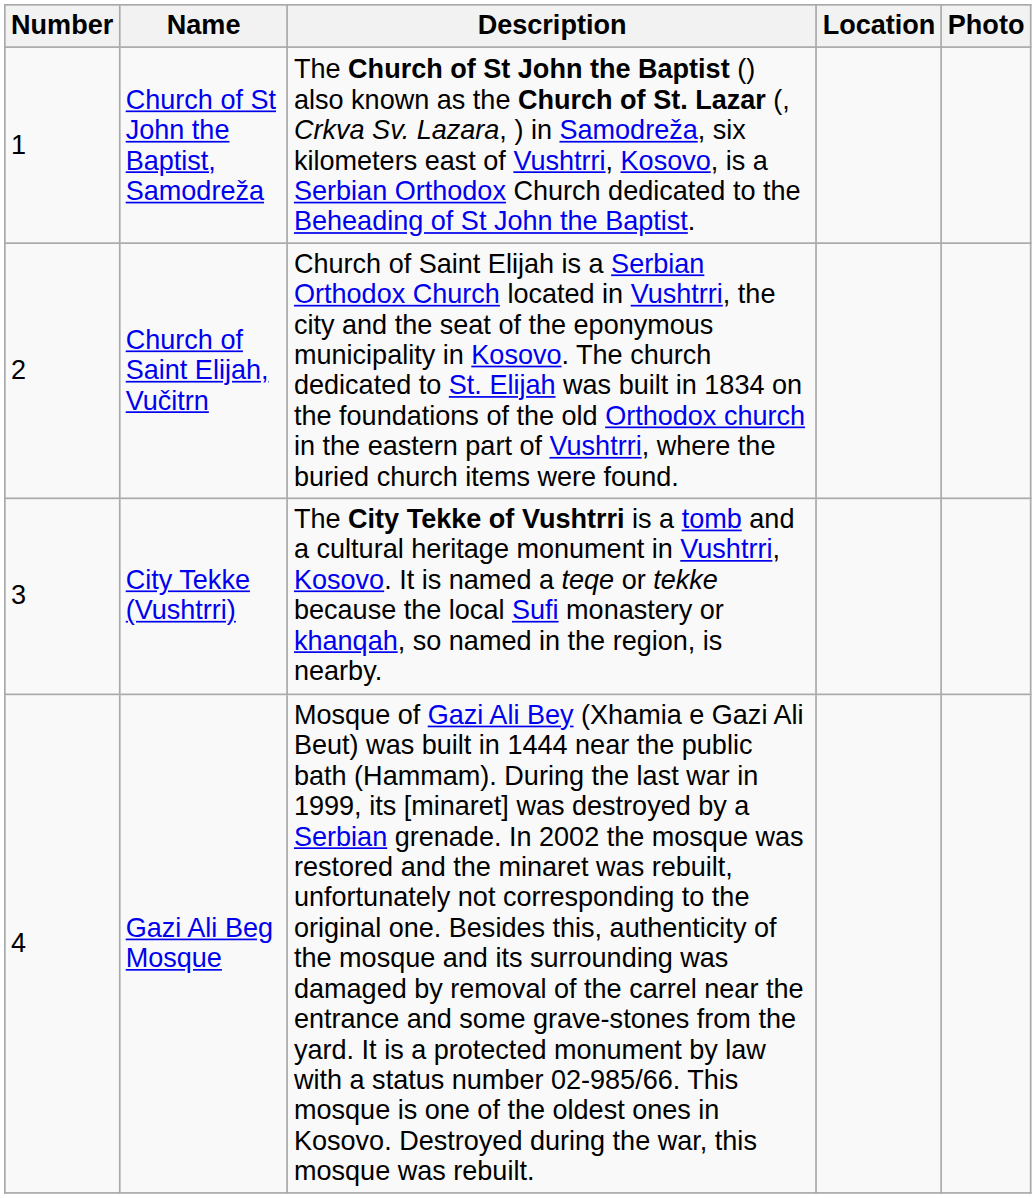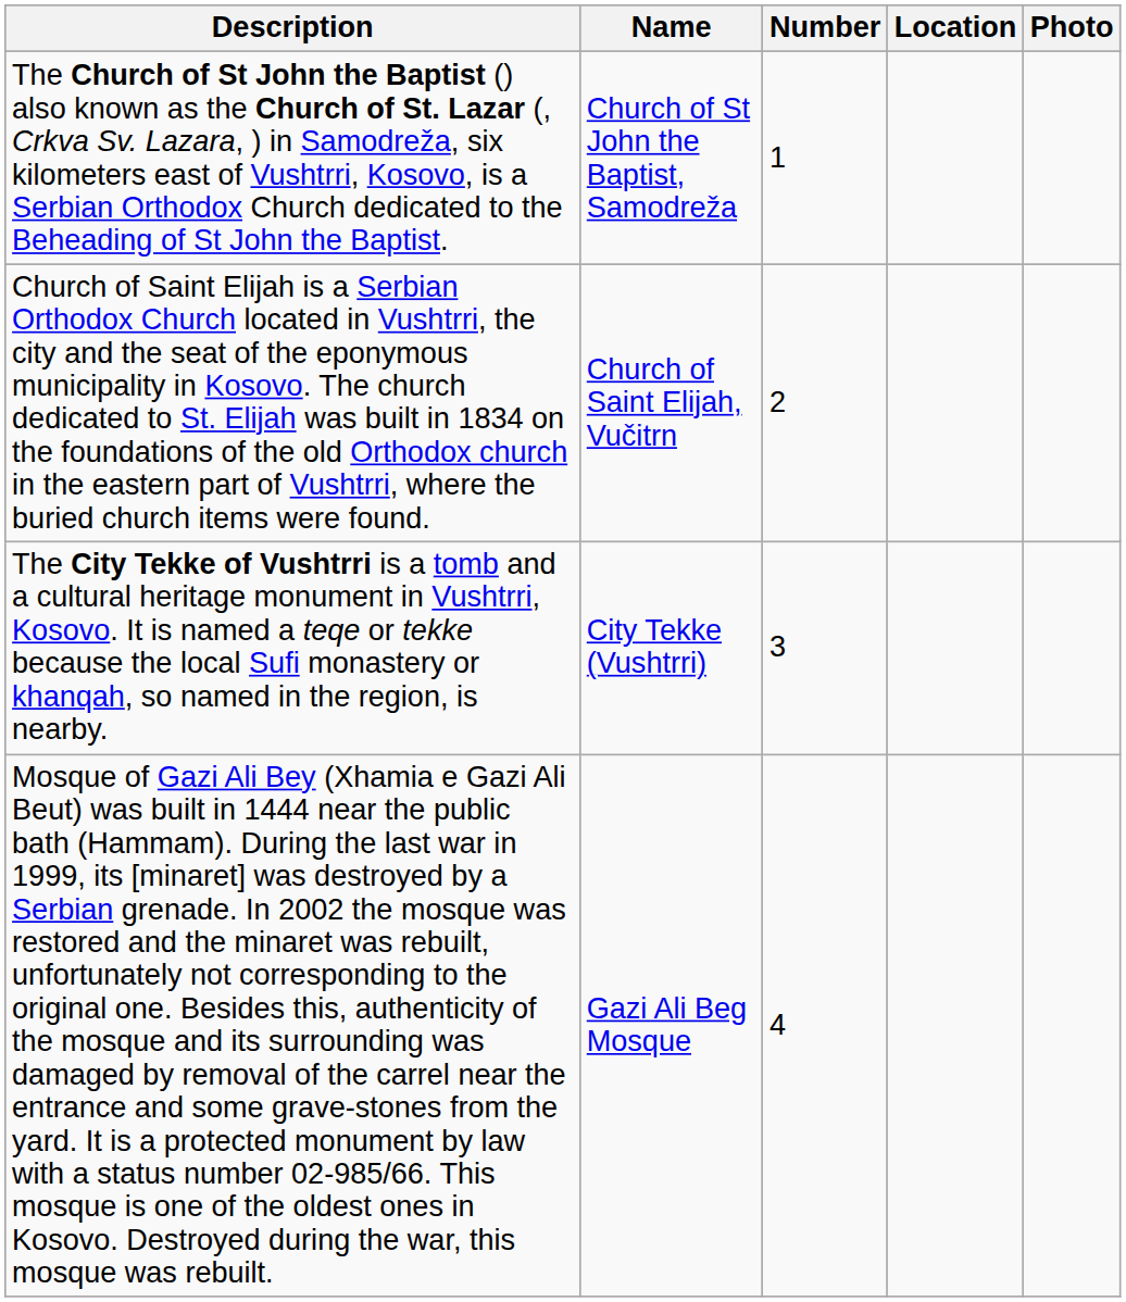columns swapped: Number <-> Description
